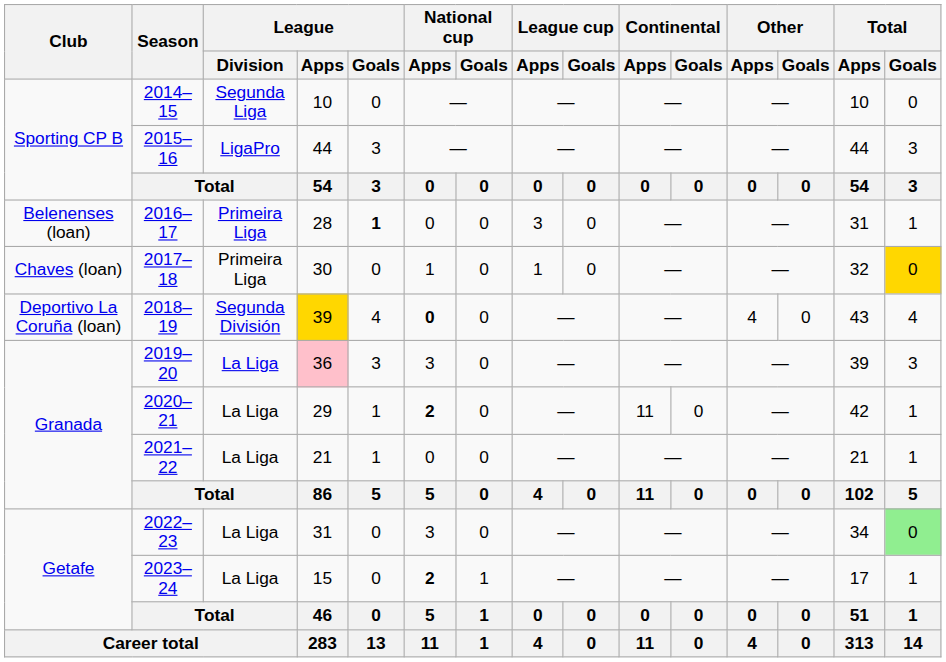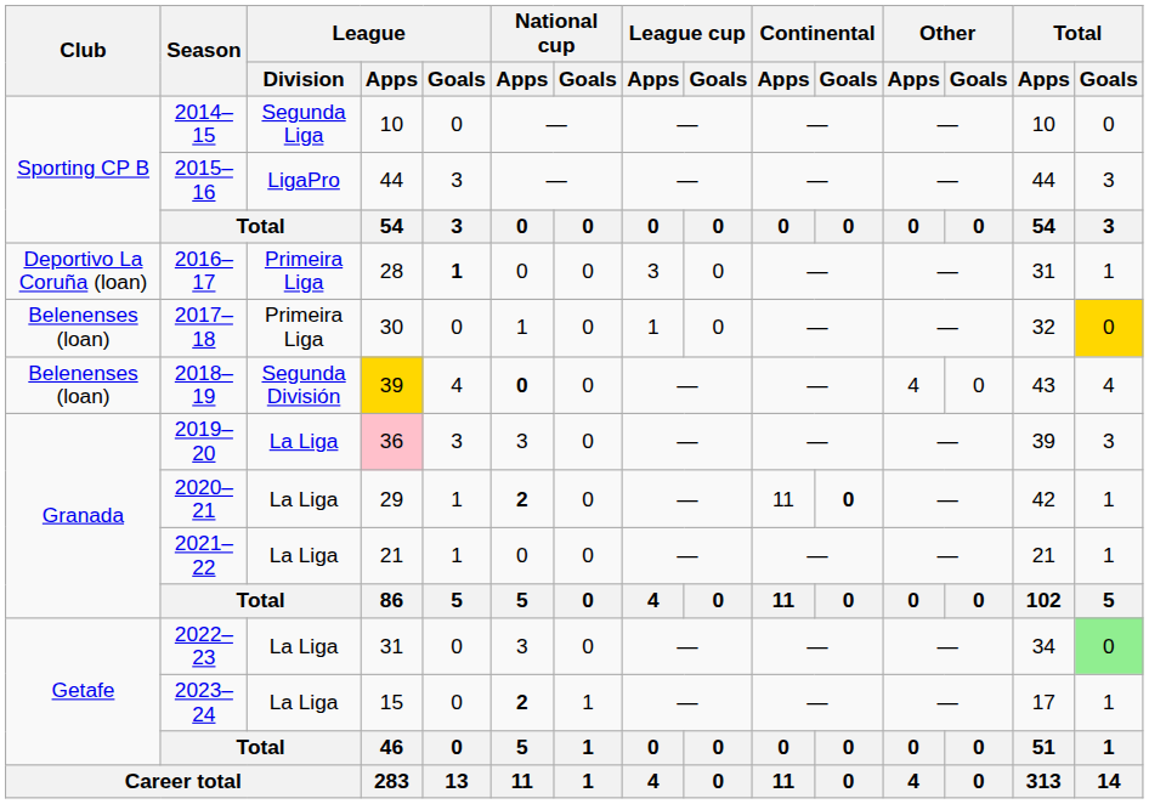2016–17 | Club: Belenenses (loan) -> Deportivo La Coruña (loan)
2017–18 | Club: Chaves (loan) -> Belenenses (loan)
2018–19 | Club: Deportivo La Coruña (loan) -> Belenenses (loan)
2020–21 | Continental / Goals: normal -> bold
